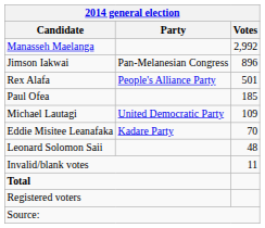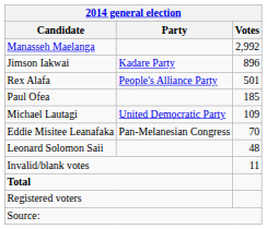Jimson Iakwai | Party: Pan-Melanesian Congress -> Kadare Party
Eddie Misitee Leanafaka | Party: Kadare Party -> Pan-Melanesian Congress
